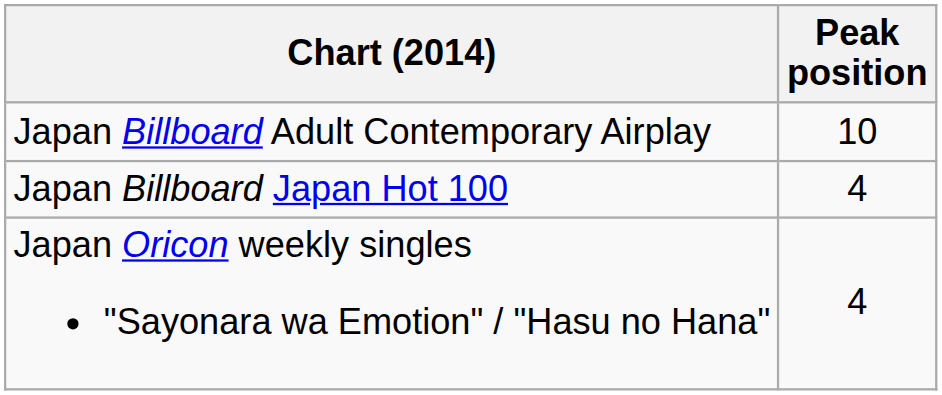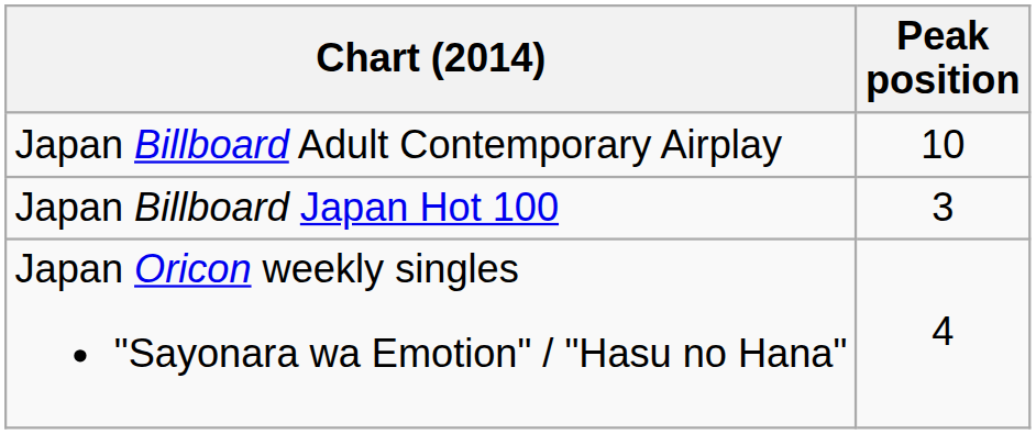Japan Billboard Japan Hot 100 | Peak position: 4 -> 3
